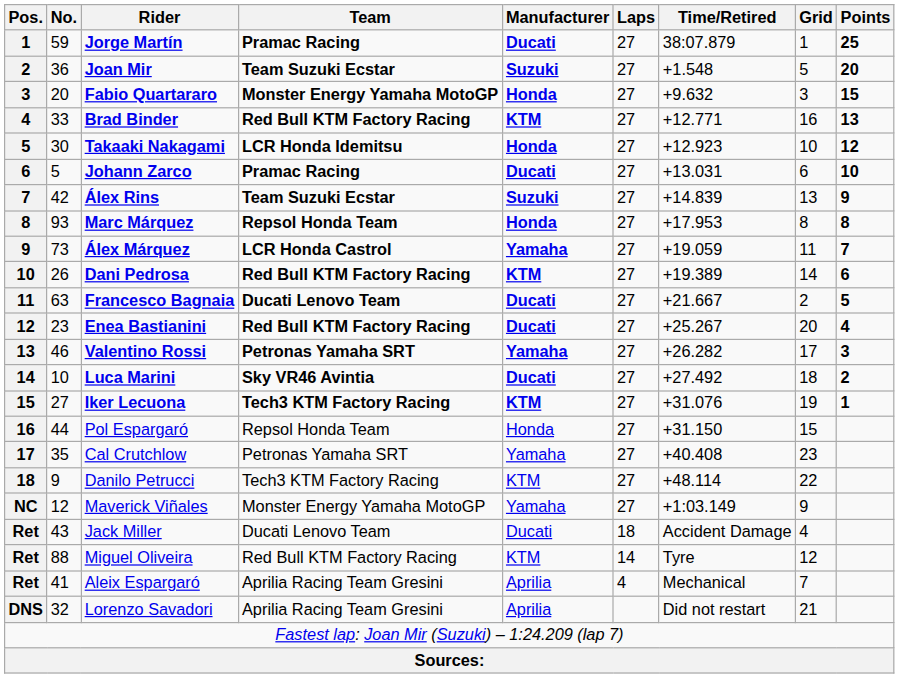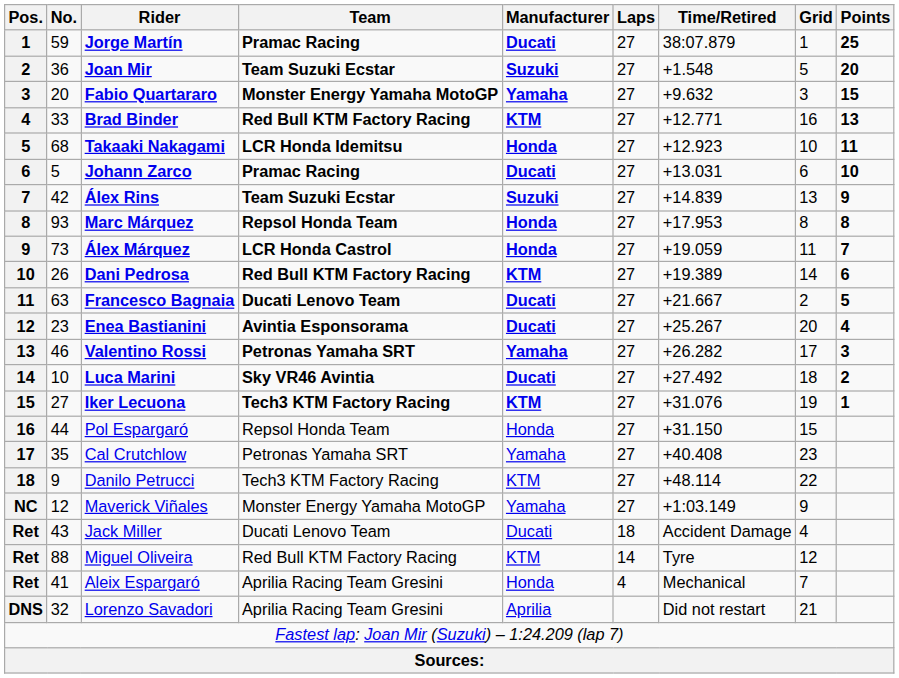Fabio Quartararo | Manufacturer: Honda -> Yamaha
Takaaki Nakagami | No.: 30 -> 68
Takaaki Nakagami | Points: 12 -> 11
Álex Márquez | Manufacturer: Yamaha -> Honda
Enea Bastianini | Team: Red Bull KTM Factory Racing -> Avintia Esponsorama
Aleix Espargaró | Manufacturer: Aprilia -> Honda
